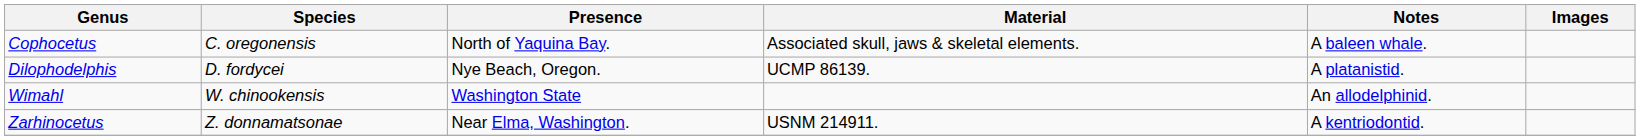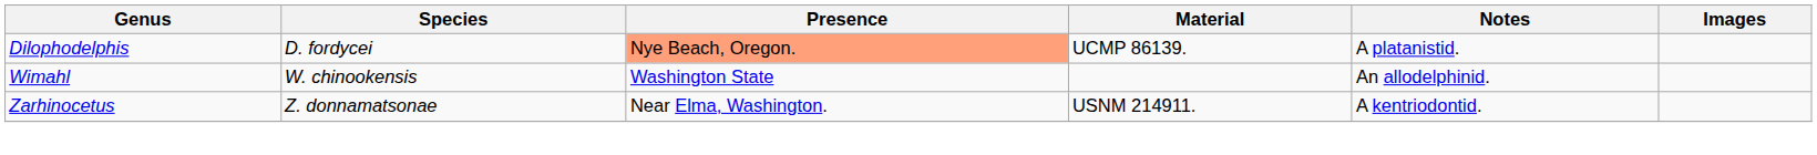- row: Cophocetus | C. oregonensis | North of Yaquina Bay. | Associated skull, jaws & skeletal elements. | A baleen whale.
Dilophodelphis | Presence: no background -> lightsalmon background
